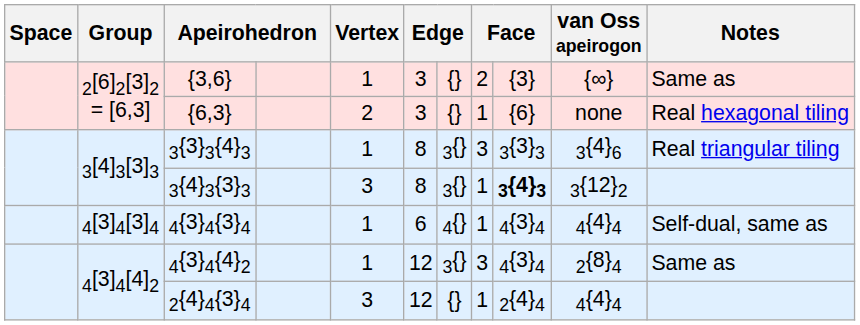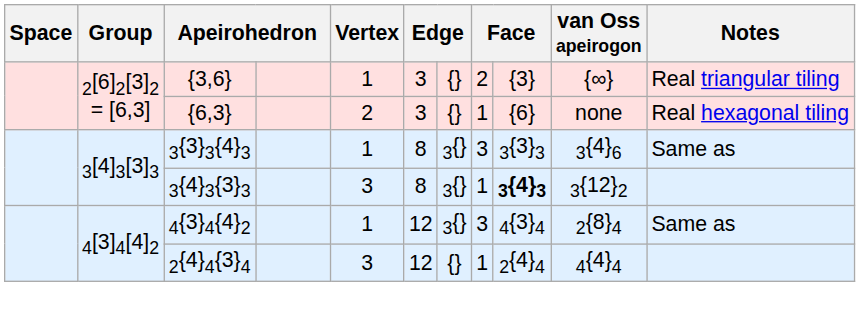{3,6} | Notes: Same as -> Real triangular tiling
3{3}3{4}3 | Notes: Real triangular tiling -> Same as
- row: 4[3]4[3]4 | 4{3}4{3}4 | 1 | 6 | 4{} | 1 | 4{3}4 | 4{4}4 | Self-dual, same as
